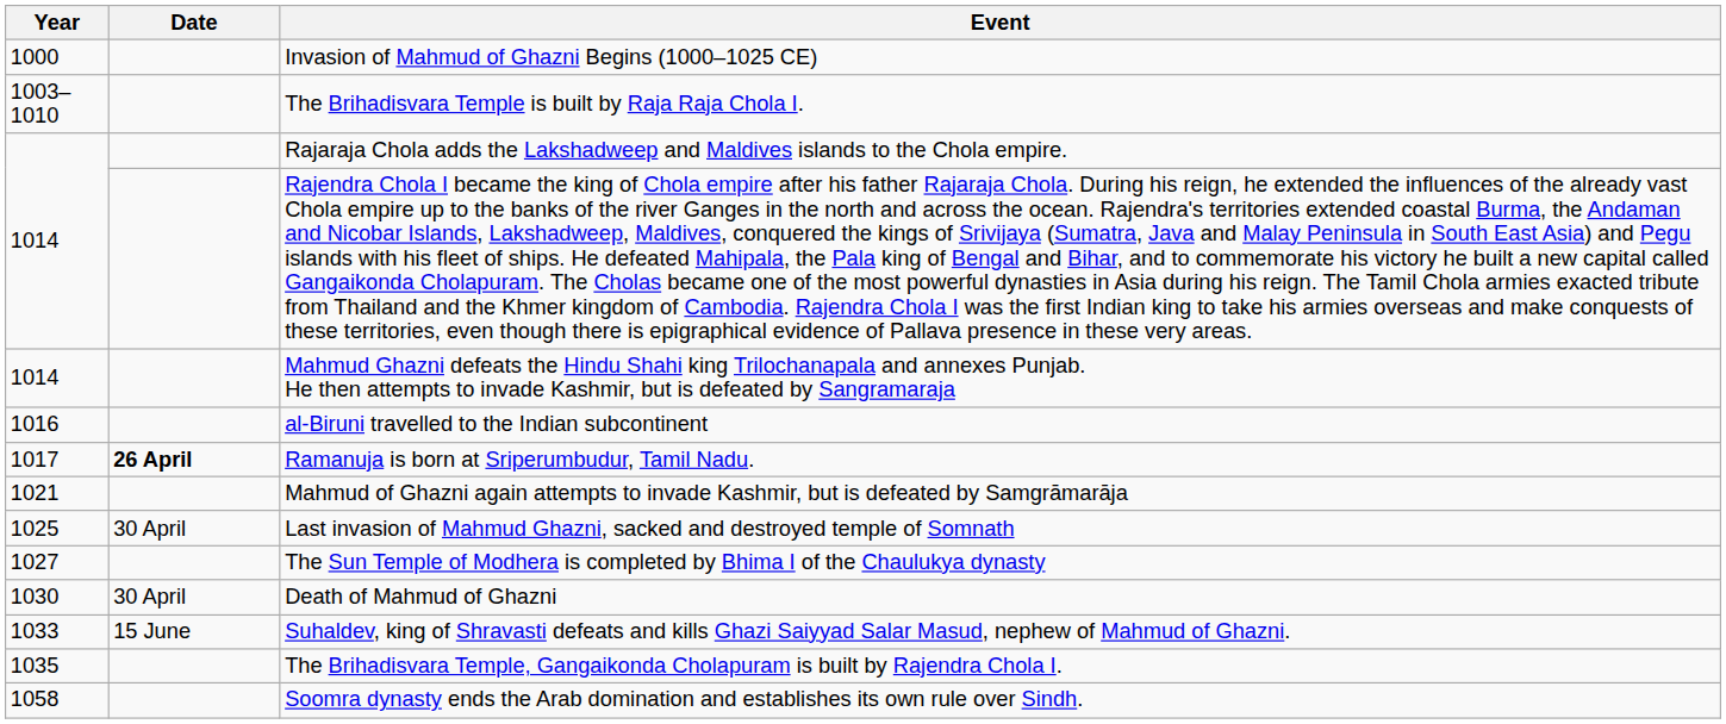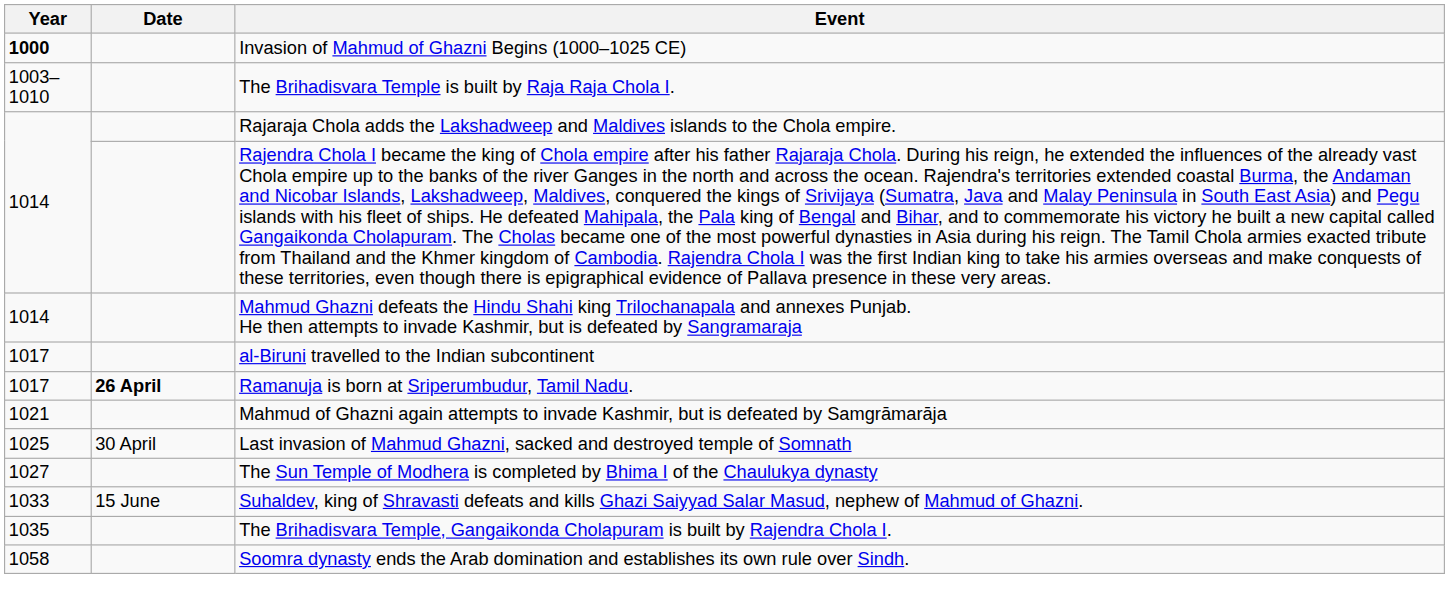Invasion of Mahmud of Ghazni Begins (1000–1025 CE) | Year: normal -> bold
al-Biruni travelled to the Indian subcontinent | Year: 1016 -> 1017
- row: 1030 | 30 April | Death of Mahmud of Ghazni
